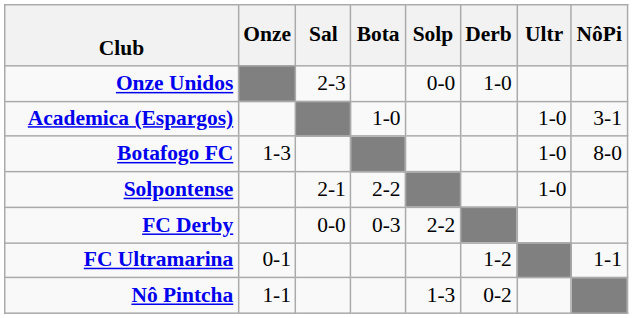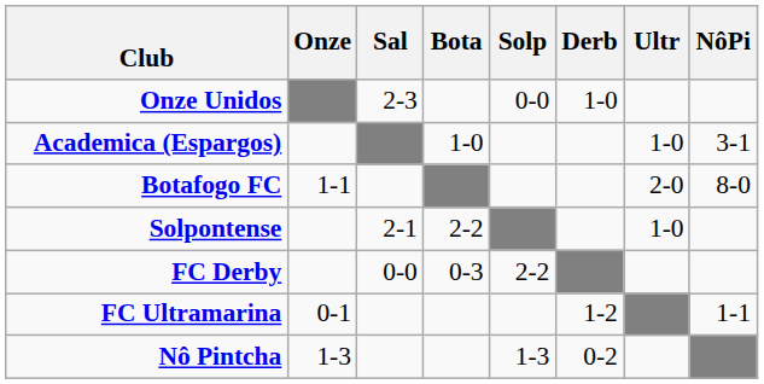Botafogo FC | Onze: 1-3 -> 1-1
Botafogo FC | Ultr: 1-0 -> 2-0
Nô Pintcha | Onze: 1-1 -> 1-3
